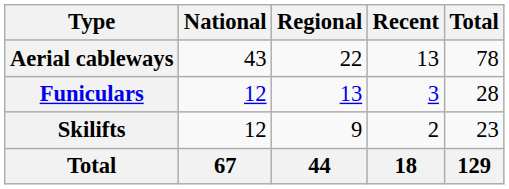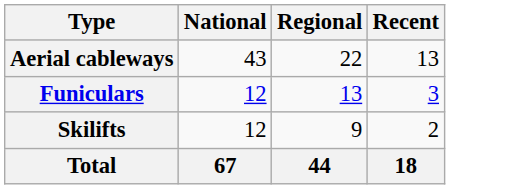- column: Total | 78 | 28 | 23 | 129
